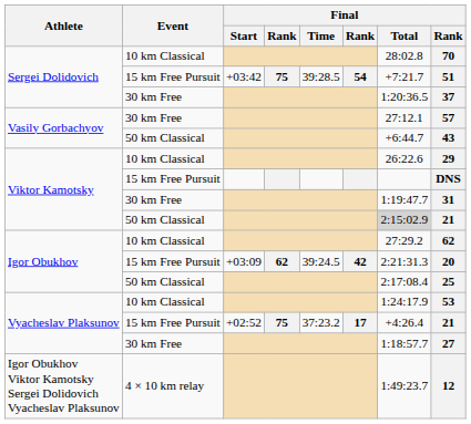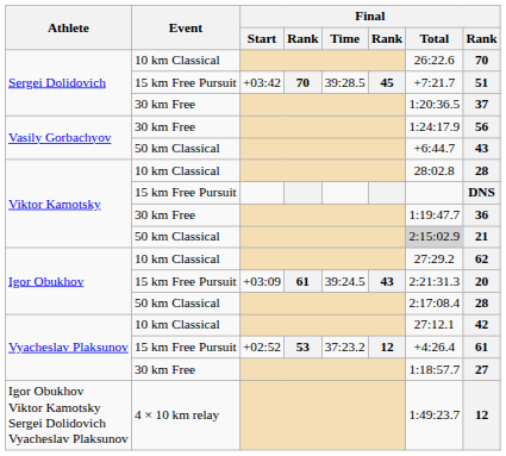Sergei Dolidovich / 10 km Classical | Final / Total: 28:02.8 -> 26:22.6
Sergei Dolidovich / 15 km Free Pursuit | column 4: 75 -> 70
Sergei Dolidovich / 15 km Free Pursuit | column 6: 54 -> 45
Vasily Gorbachyov / 30 km Free | Final / Total: 27:12.1 -> 1:24:17.9
Vasily Gorbachyov / 30 km Free | column 8: 57 -> 56
Viktor Kamotsky / 10 km Classical | Final / Total: 26:22.6 -> 28:02.8
Viktor Kamotsky / 10 km Classical | column 8: 29 -> 28
Viktor Kamotsky / 30 km Free | column 8: 31 -> 36
Igor Obukhov / 15 km Free Pursuit | column 4: 62 -> 61
Igor Obukhov / 15 km Free Pursuit | column 6: 42 -> 43
Igor Obukhov / 50 km Classical | column 8: 25 -> 28
Vyacheslav Plaksunov / 10 km Classical | Final / Total: 1:24:17.9 -> 27:12.1
Vyacheslav Plaksunov / 10 km Classical | column 8: 53 -> 42
Vyacheslav Plaksunov / 15 km Free Pursuit | column 4: 75 -> 53
Vyacheslav Plaksunov / 15 km Free Pursuit | column 6: 17 -> 12
Vyacheslav Plaksunov / 15 km Free Pursuit | column 8: 21 -> 61
